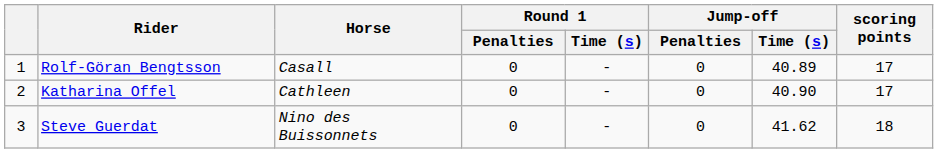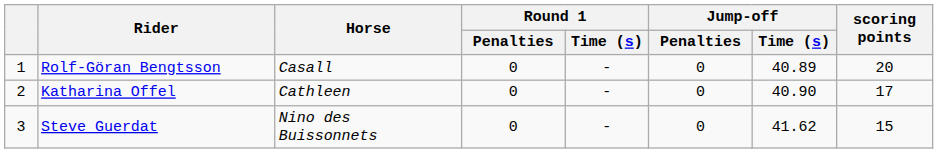Rolf-Göran Bengtsson | scoring points: 17 -> 20
Steve Guerdat | scoring points: 18 -> 15
